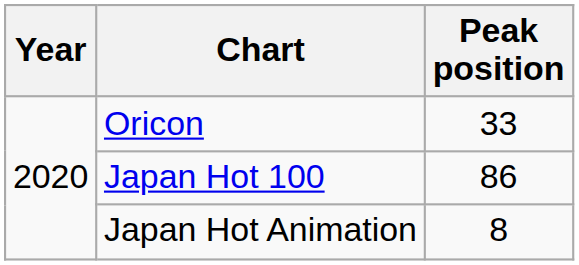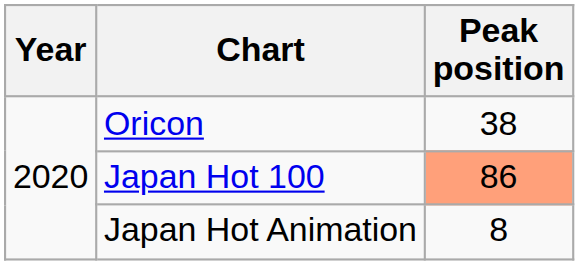Oricon | Peak position: 33 -> 38
Japan Hot 100 | Peak position: no background -> lightsalmon background
